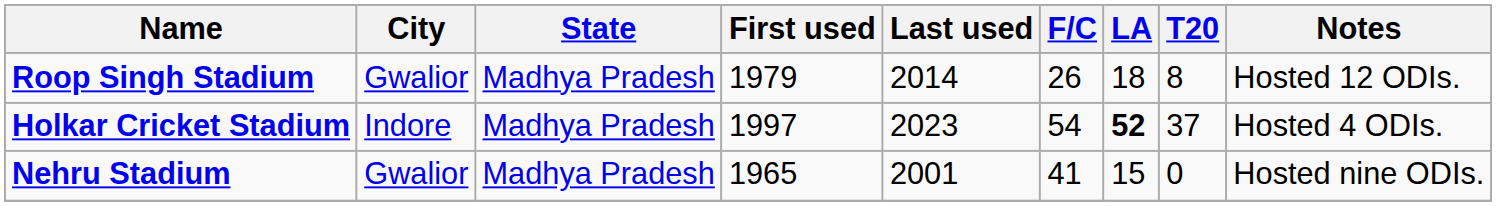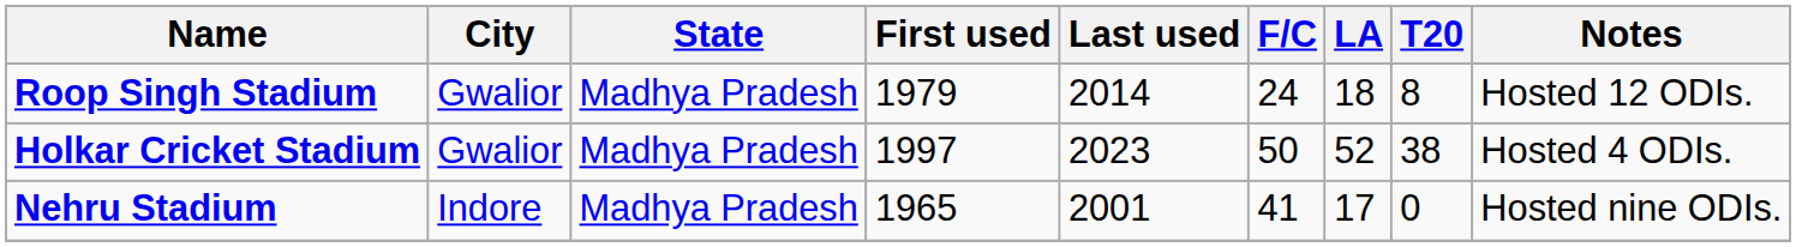Roop Singh Stadium | F/C: 26 -> 24
Holkar Cricket Stadium | City: Indore -> Gwalior
Holkar Cricket Stadium | F/C: 54 -> 50
Holkar Cricket Stadium | LA: bold -> normal
Holkar Cricket Stadium | T20: 37 -> 38
Nehru Stadium | City: Gwalior -> Indore
Nehru Stadium | LA: 15 -> 17
